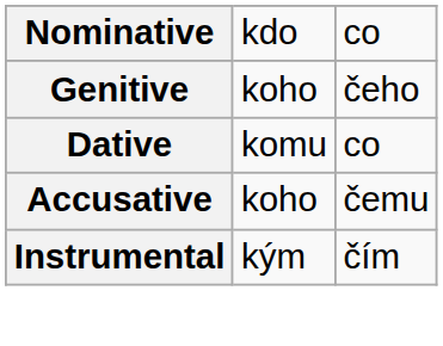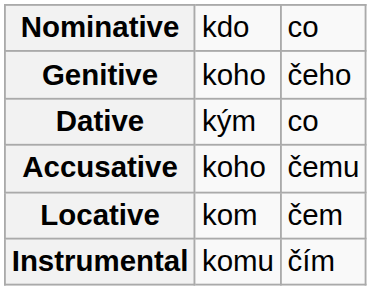Dative | column 2: komu -> kým
+ row: Locative | kom | čem
Instrumental | column 2: kým -> komu
